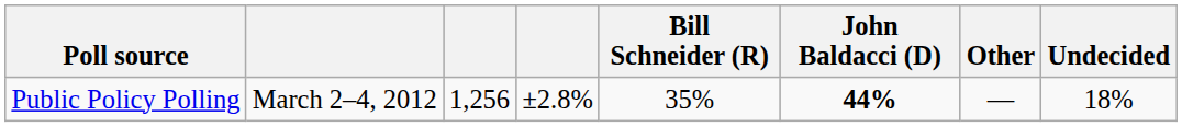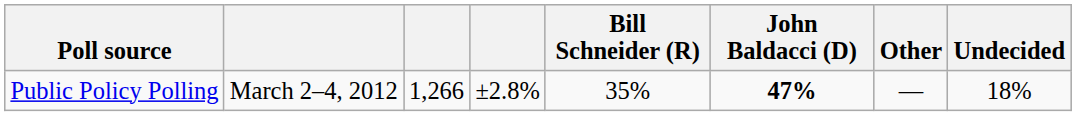Public Policy Polling | column 3: 1,256 -> 1,266
Public Policy Polling | John Baldacci (D): 44% -> 47%
